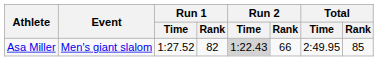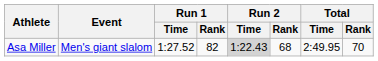Asa Miller | Run 2 / Rank: 66 -> 68
Asa Miller | Total / Rank: 85 -> 70
